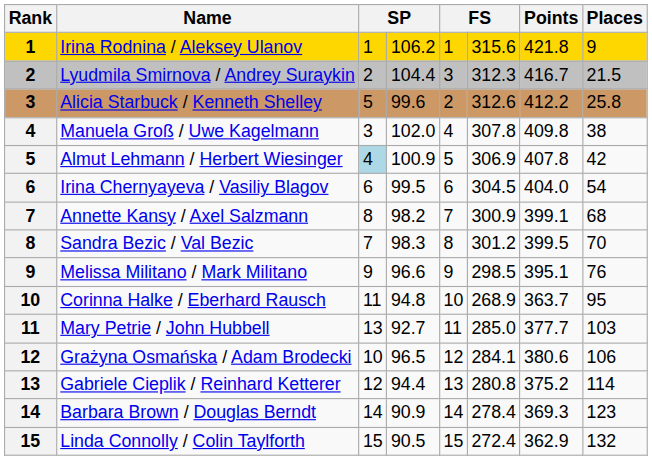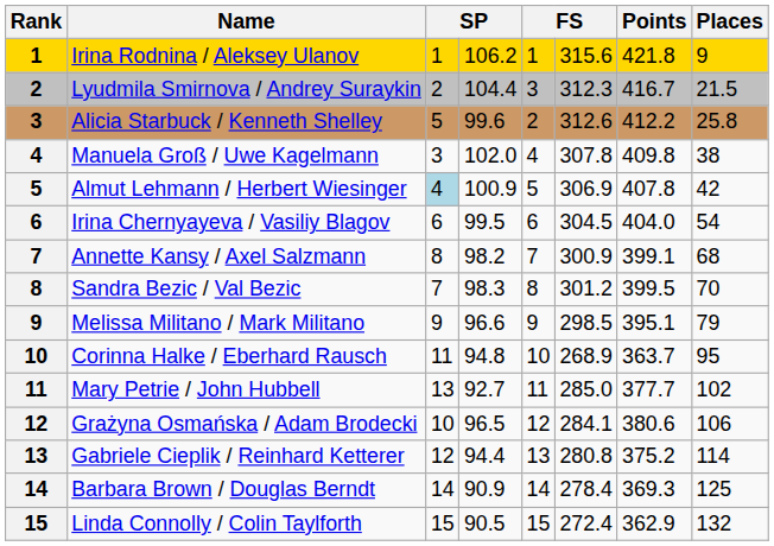Melissa Militano / Mark Militano | Places: 76 -> 79
Mary Petrie / John Hubbell | Places: 103 -> 102
Barbara Brown / Douglas Berndt | Places: 123 -> 125
